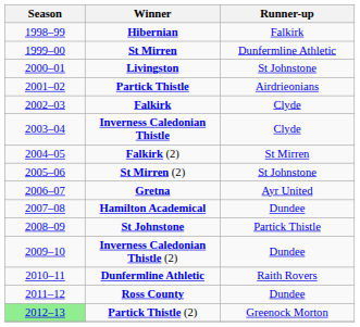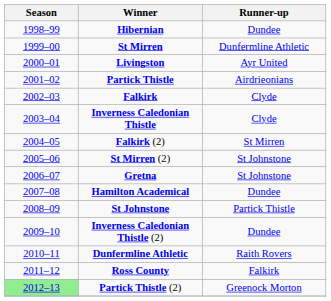Hibernian | Runner-up: Falkirk -> Dundee
Livingston | Runner-up: St Johnstone -> Ayr United
Gretna | Runner-up: Ayr United -> St Johnstone
Ross County | Runner-up: Dundee -> Falkirk
